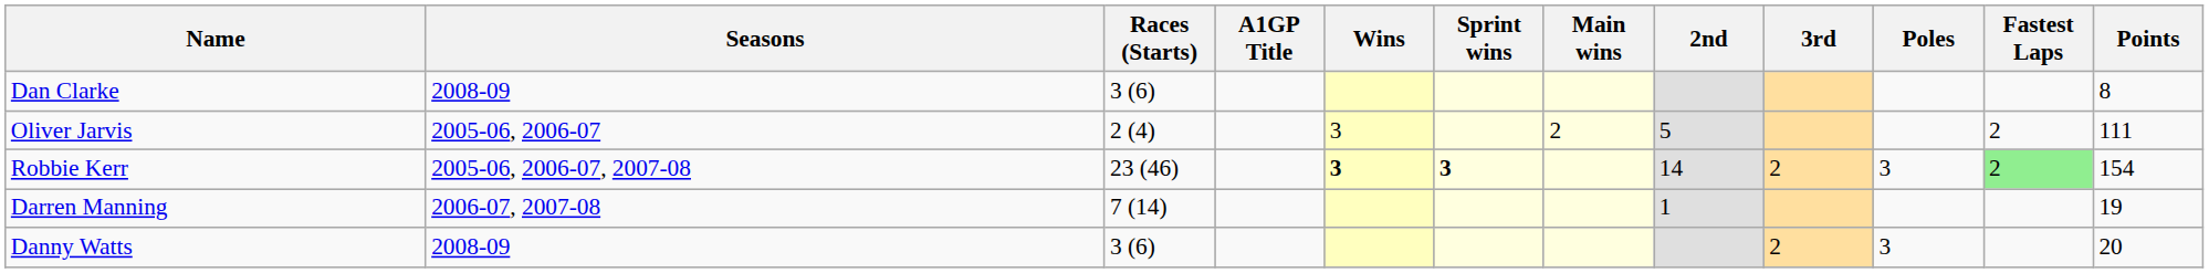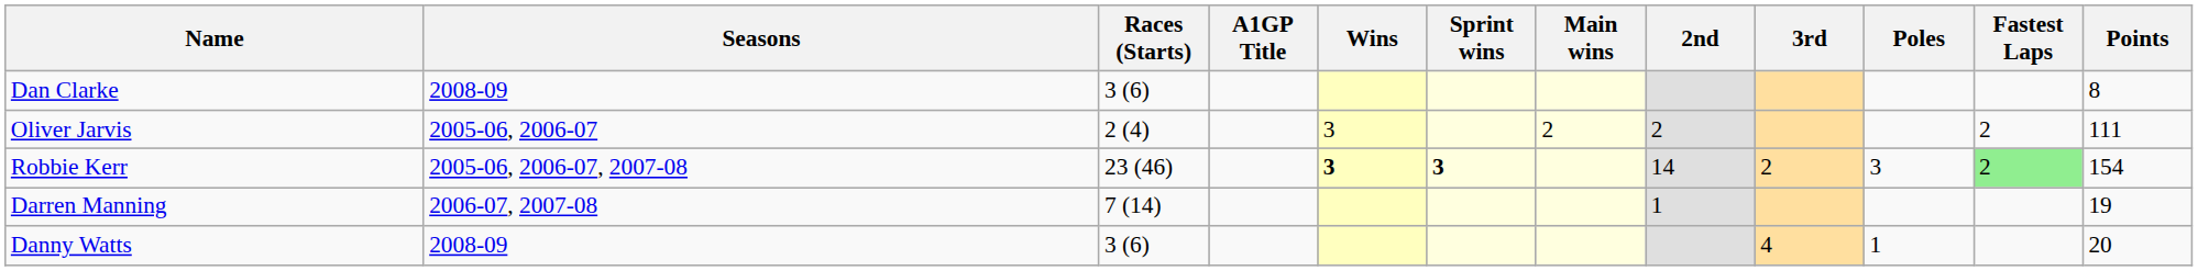Oliver Jarvis | 2nd: 5 -> 2
Danny Watts | 3rd: 2 -> 4
Danny Watts | Poles: 3 -> 1
